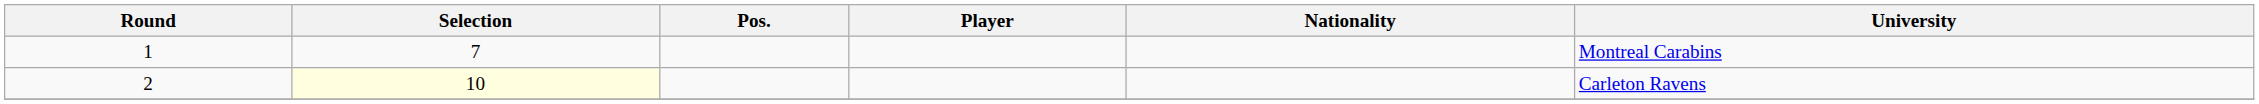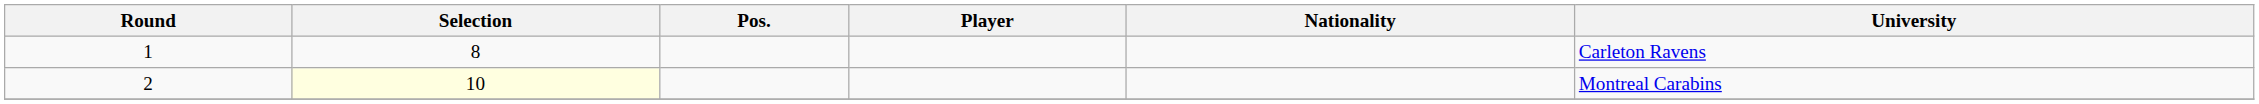1 | Selection: 7 -> 8
1 | University: Montreal Carabins -> Carleton Ravens
2 | University: Carleton Ravens -> Montreal Carabins
